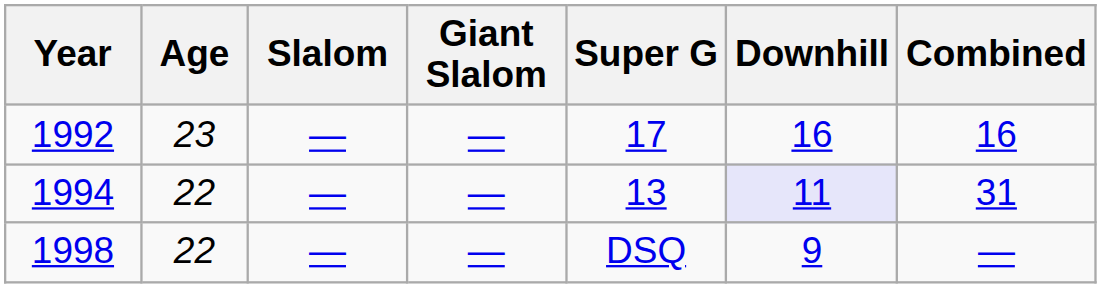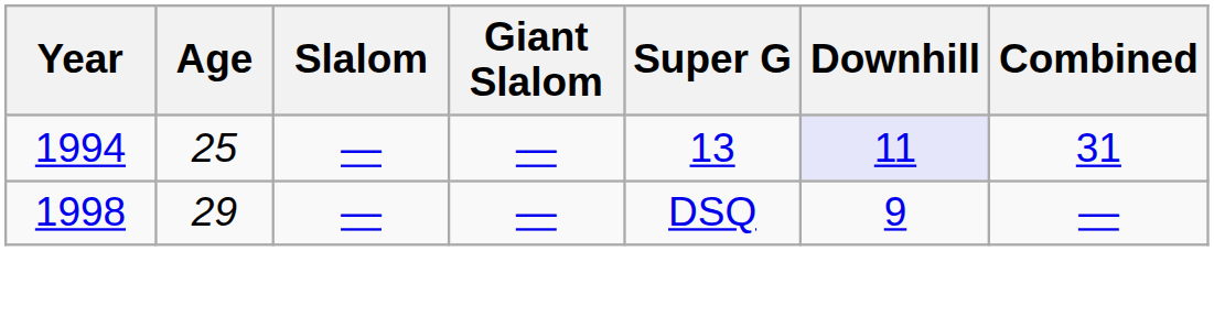- row: 1992 | 23 | — | — | 17 | 16 | 16
1994 | Age: 22 -> 25
1998 | Age: 22 -> 29
